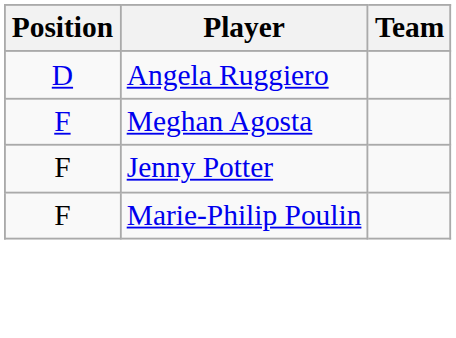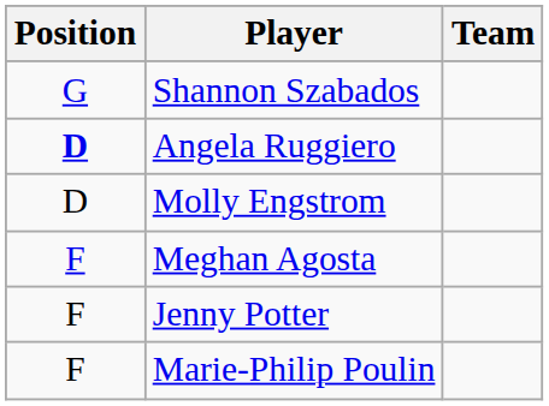+ row: G | Shannon Szabados
Angela Ruggiero | Position: normal -> bold
+ row: D | Molly Engstrom
